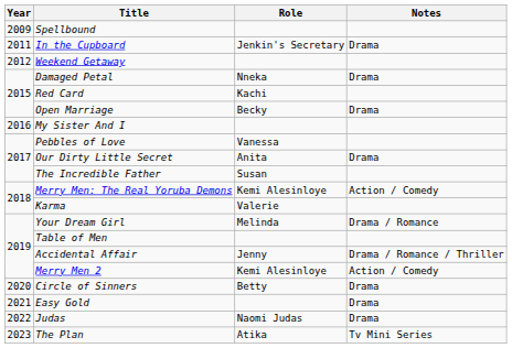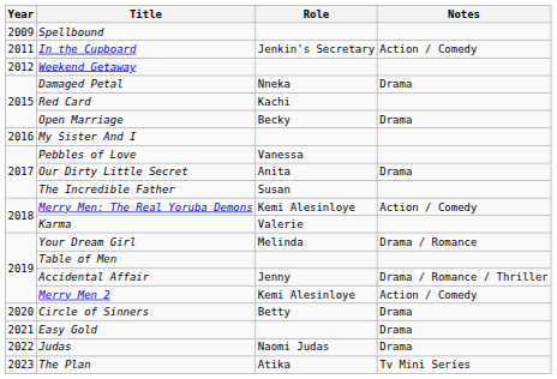In the Cupboard | Notes: Drama -> Action / Comedy
